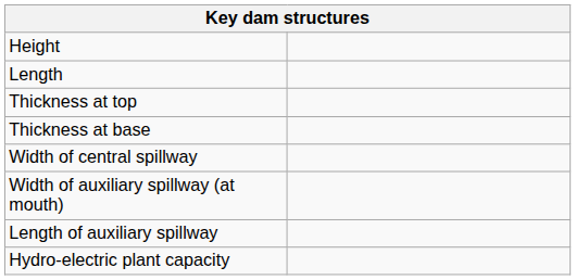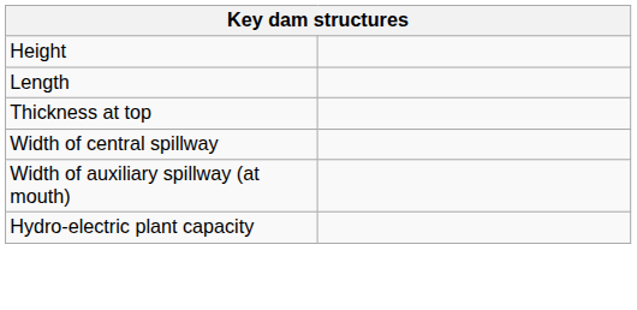- row: Thickness at base
- row: Length of auxiliary spillway
